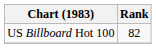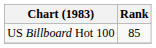US Billboard Hot 100 | Rank: 82 -> 85
